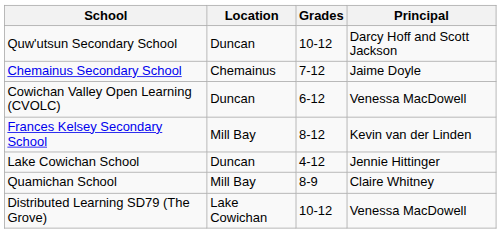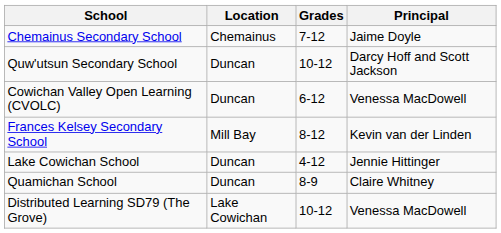rows swapped: Chemainus Secondary School <-> Quw'utsun Secondary School
Quamichan School | Location: Mill Bay -> Duncan
